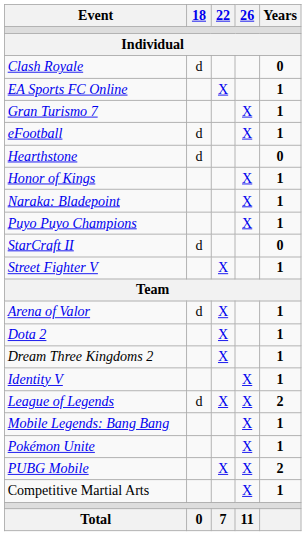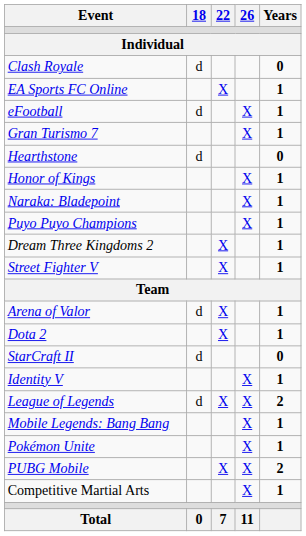rows swapped: eFootball <-> Gran Turismo 7
rows swapped: StarCraft II <-> Dream Three Kingdoms 2
